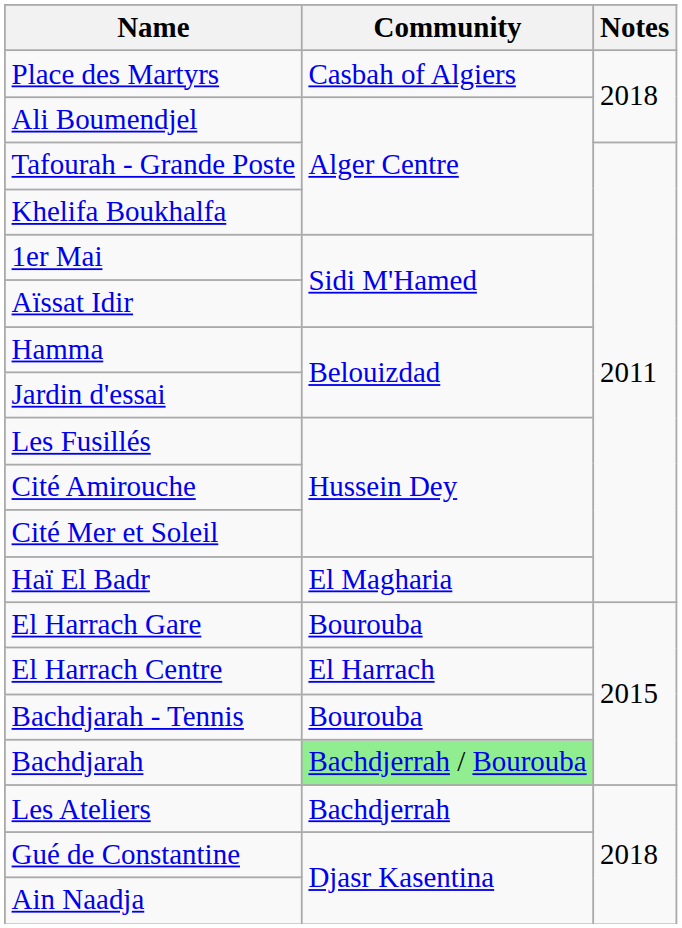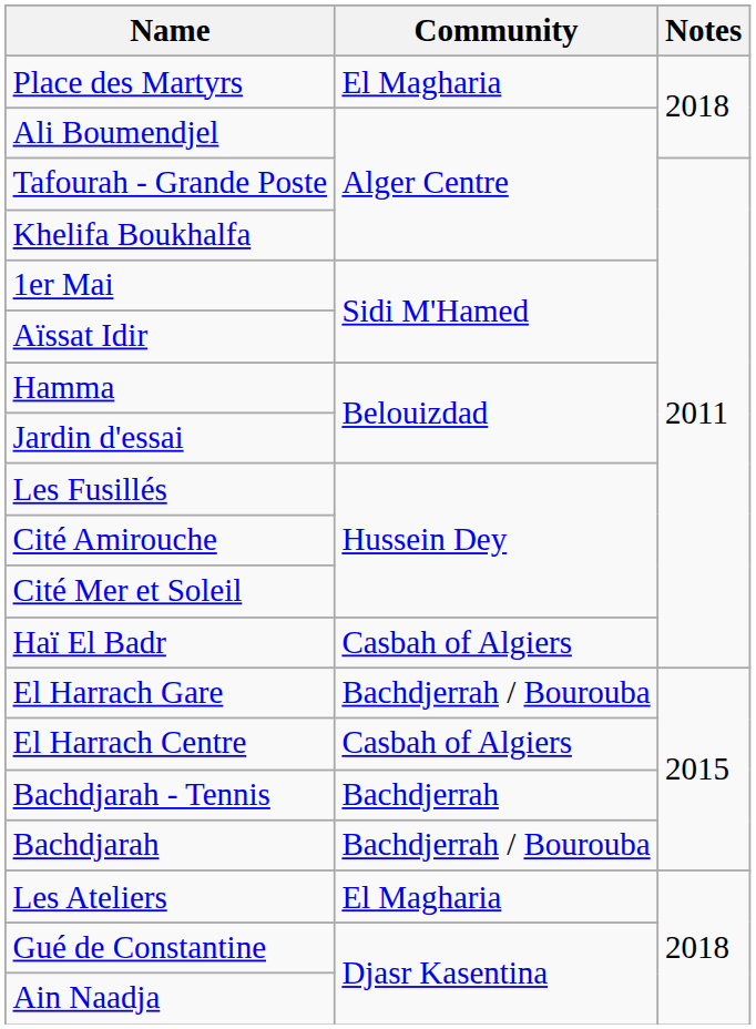Place des Martyrs | Community: Casbah of Algiers -> El Magharia
Haï El Badr | Community: El Magharia -> Casbah of Algiers
El Harrach Gare | Community: Bourouba -> Bachdjerrah / Bourouba
El Harrach Centre | Community: El Harrach -> Casbah of Algiers
Bachdjarah - Tennis | Community: Bourouba -> Bachdjerrah
Bachdjarah | Community: lightgreen background -> no background
Les Ateliers | Community: Bachdjerrah -> El Magharia
